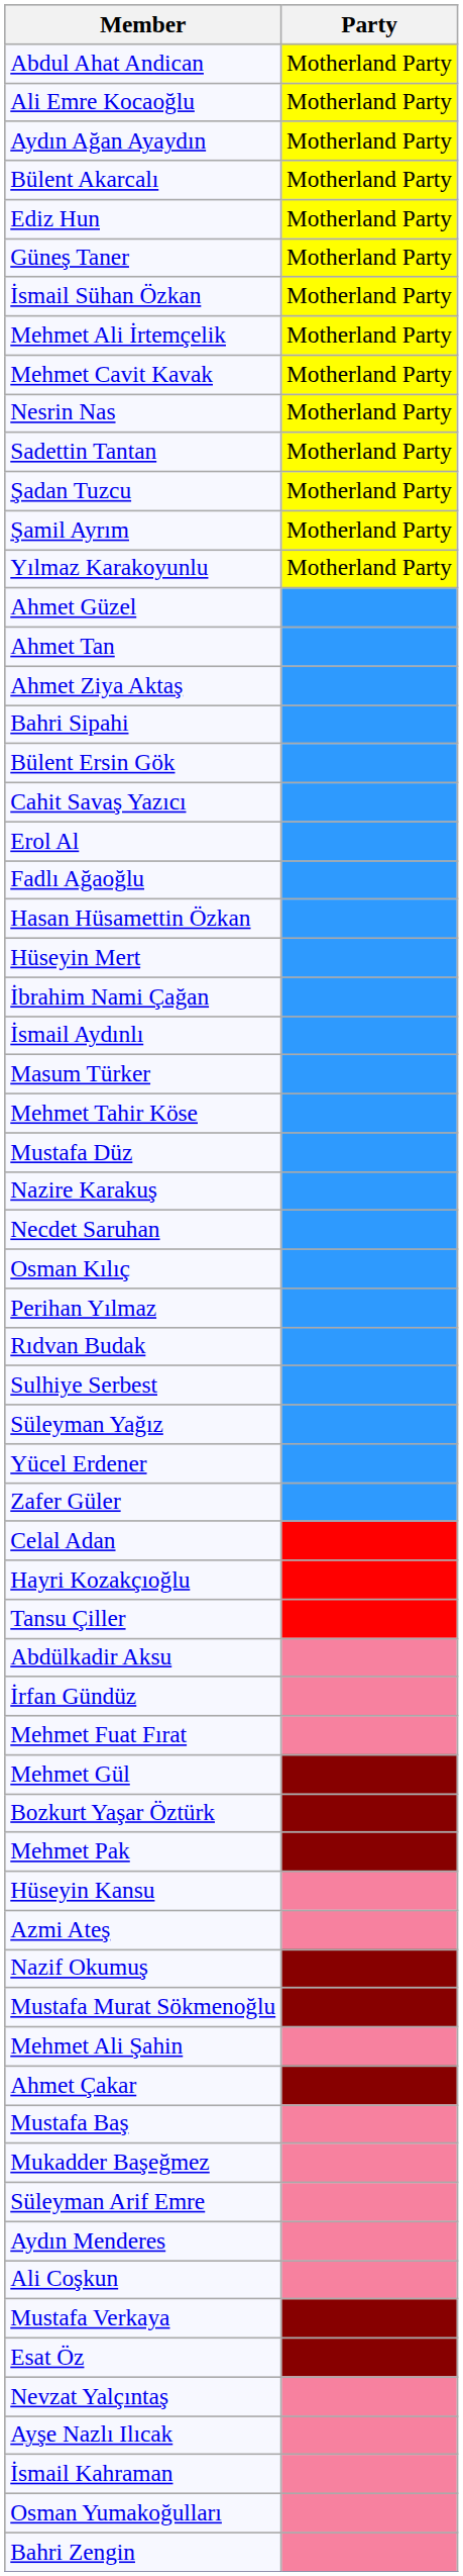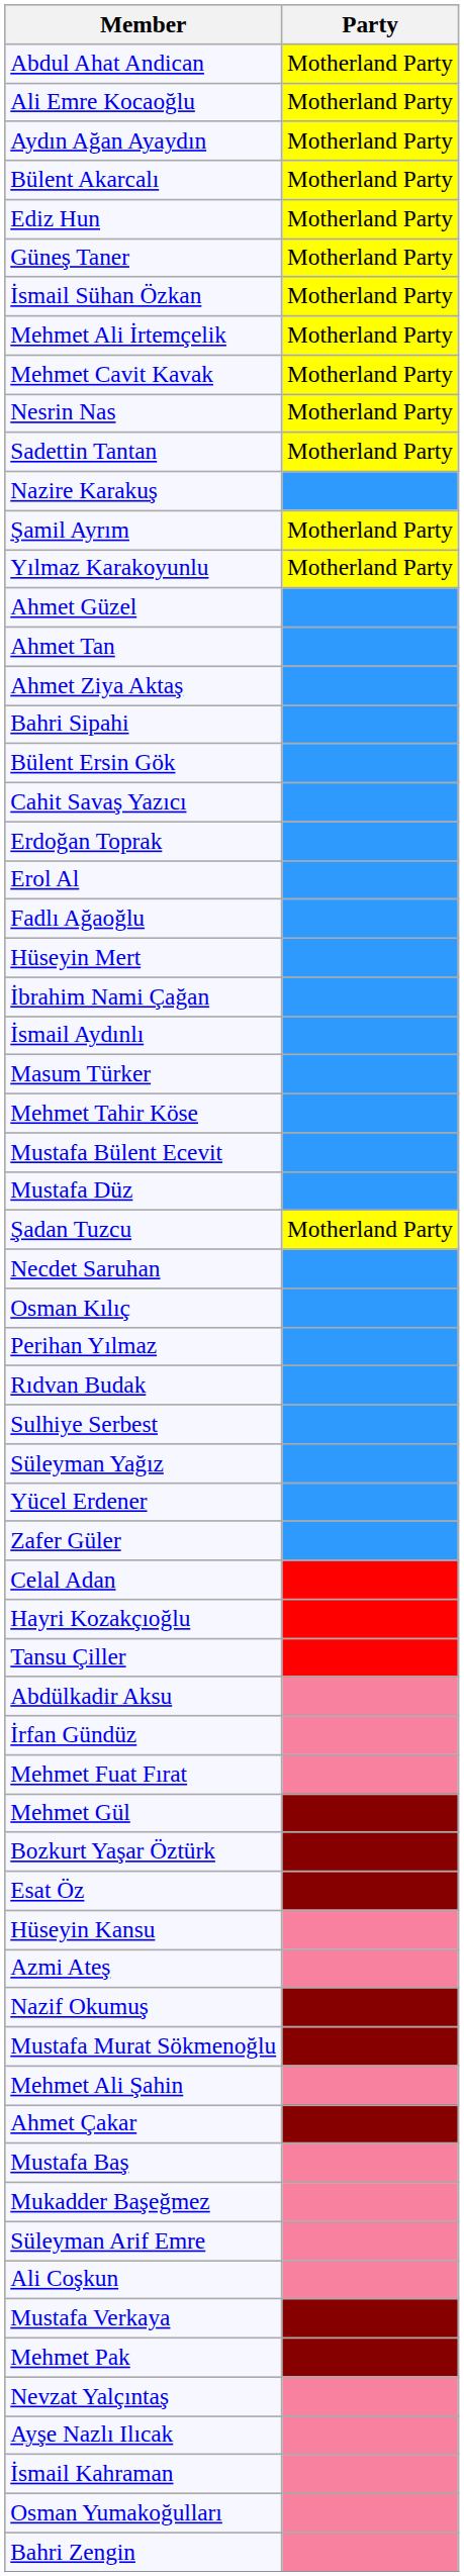rows swapped: Şadan Tuzcu <-> Nazire Karakuş
+ row: Erdoğan Toprak
- row: Hasan Hüsamettin Özkan
+ row: Mustafa Bülent Ecevit
rows swapped: Mehmet Pak <-> Esat Öz
- row: Aydın Menderes
